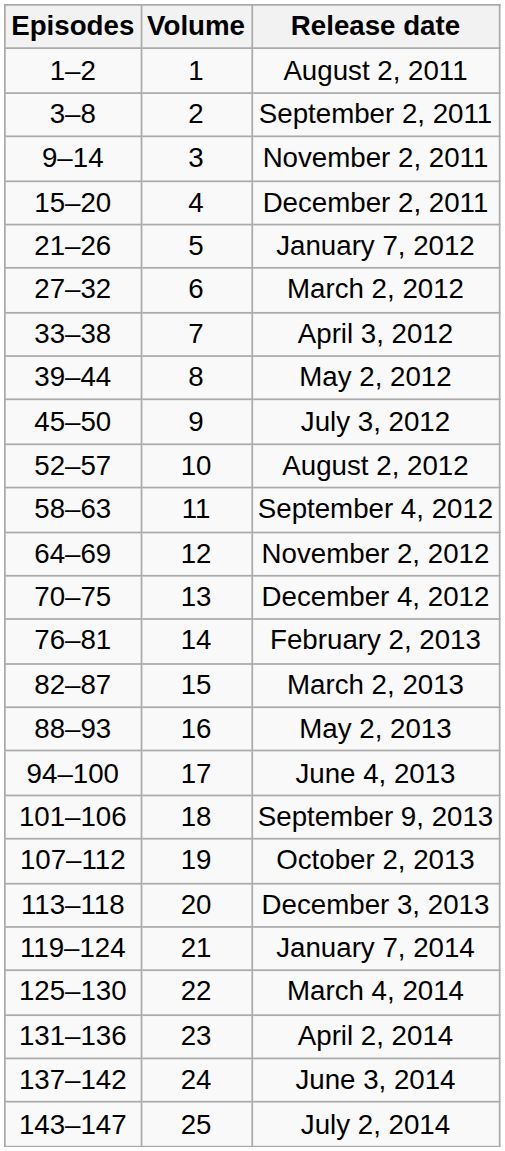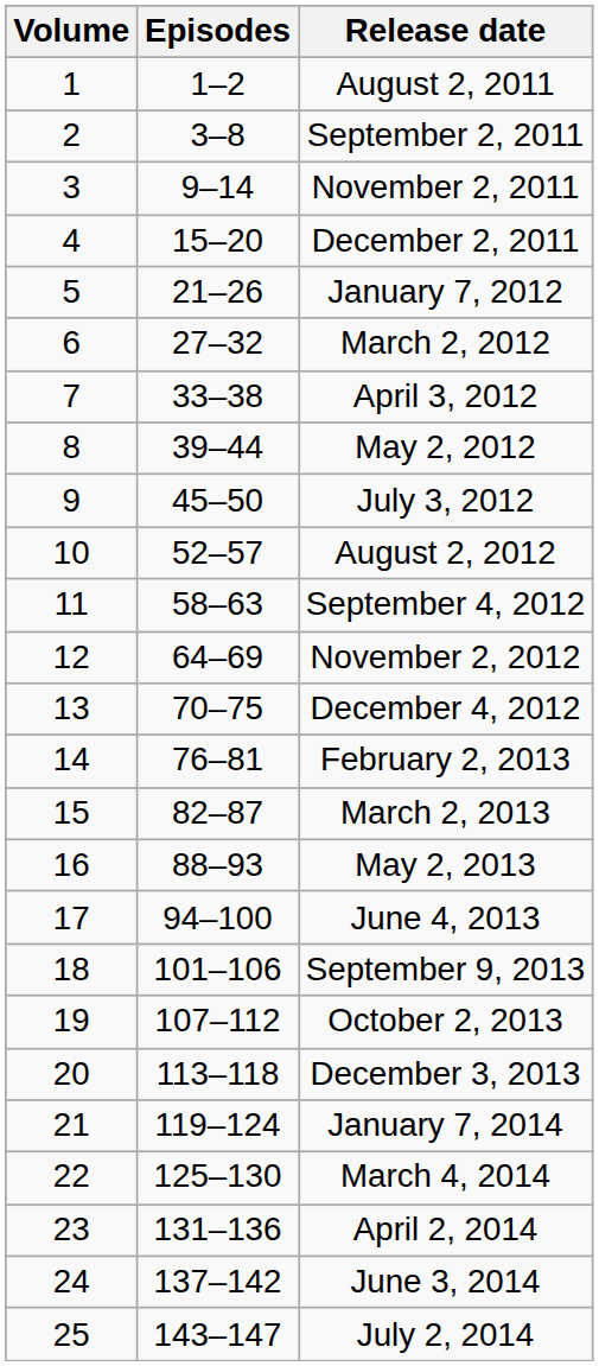columns swapped: Volume <-> Episodes
